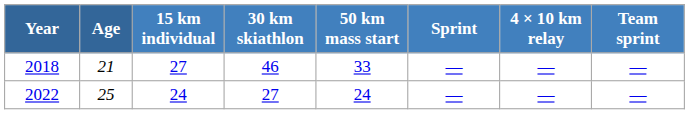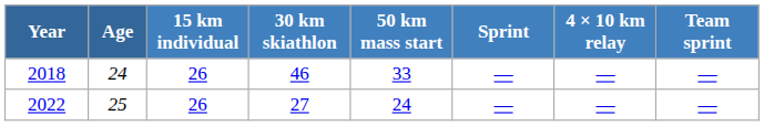2018 | Age: 21 -> 24
2018 | 15 km individual: 27 -> 26
2022 | 15 km individual: 24 -> 26
